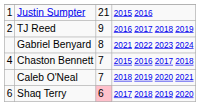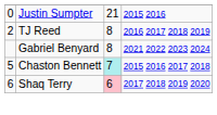Justin Sumpter | column 1: 1 -> 0
TJ Reed | column 3: 9 -> 8
Chaston Bennett | column 1: 4 -> 5
Chaston Bennett | column 3: no background -> paleturquoise background
- row: Caleb O'Neal | 7 | 2018 2019 2020 2021
